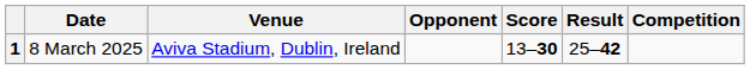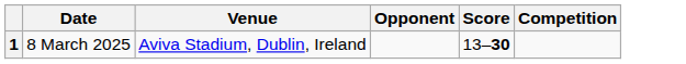- column: Result | 25–42
